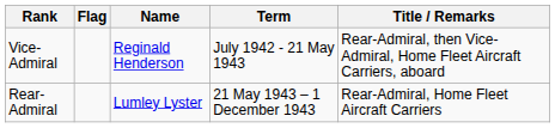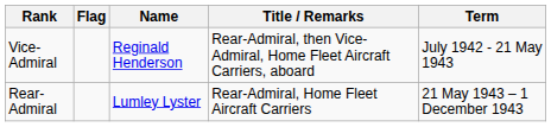columns swapped: Term <-> Title / Remarks
